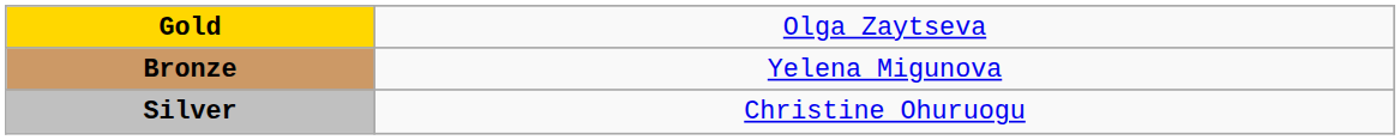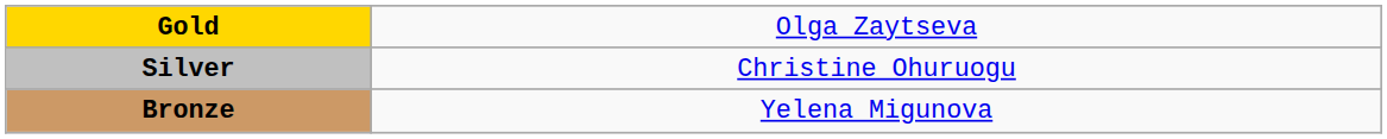rows swapped: Silver <-> Bronze
